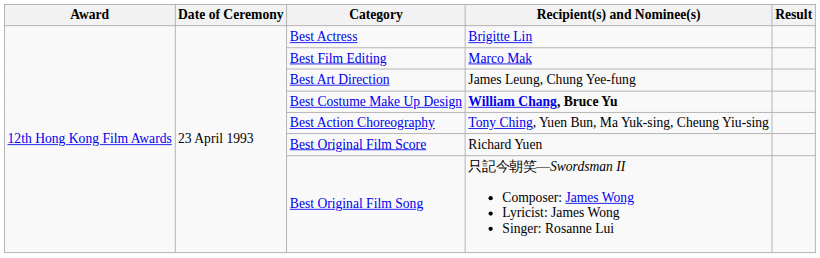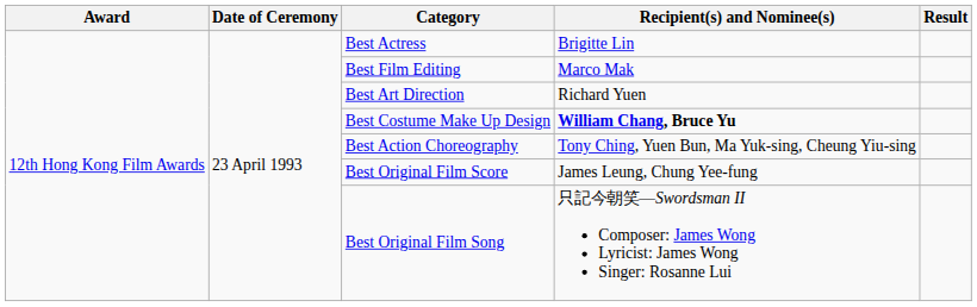Best Art Direction | Recipient(s) and Nominee(s): James Leung, Chung Yee-fung -> Richard Yuen
Best Original Film Score | Recipient(s) and Nominee(s): Richard Yuen -> James Leung, Chung Yee-fung
